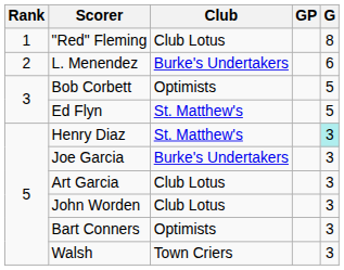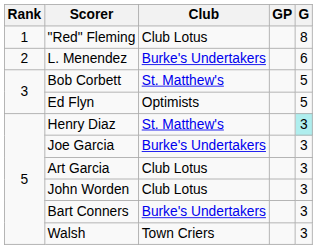Bob Corbett | Club: Optimists -> St. Matthew's
Ed Flyn | Club: St. Matthew's -> Optimists
Bart Conners | Club: Optimists -> Burke's Undertakers
